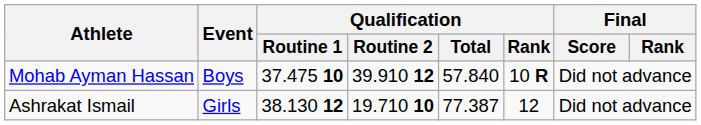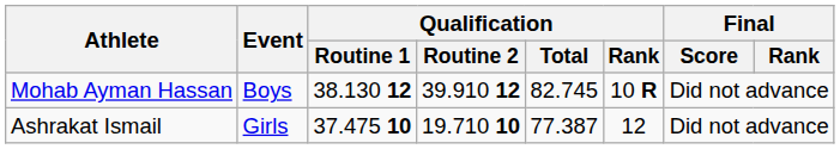Mohab Ayman Hassan | Qualification / Routine 1: 37.475 10 -> 38.130 12
Mohab Ayman Hassan | Qualification / Total: 57.840 -> 82.745
Ashrakat Ismail | Qualification / Routine 1: 38.130 12 -> 37.475 10
